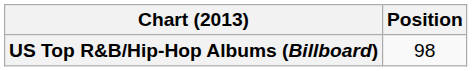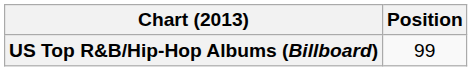US Top R&B/Hip-Hop Albums (Billboard) | Position: 98 -> 99
